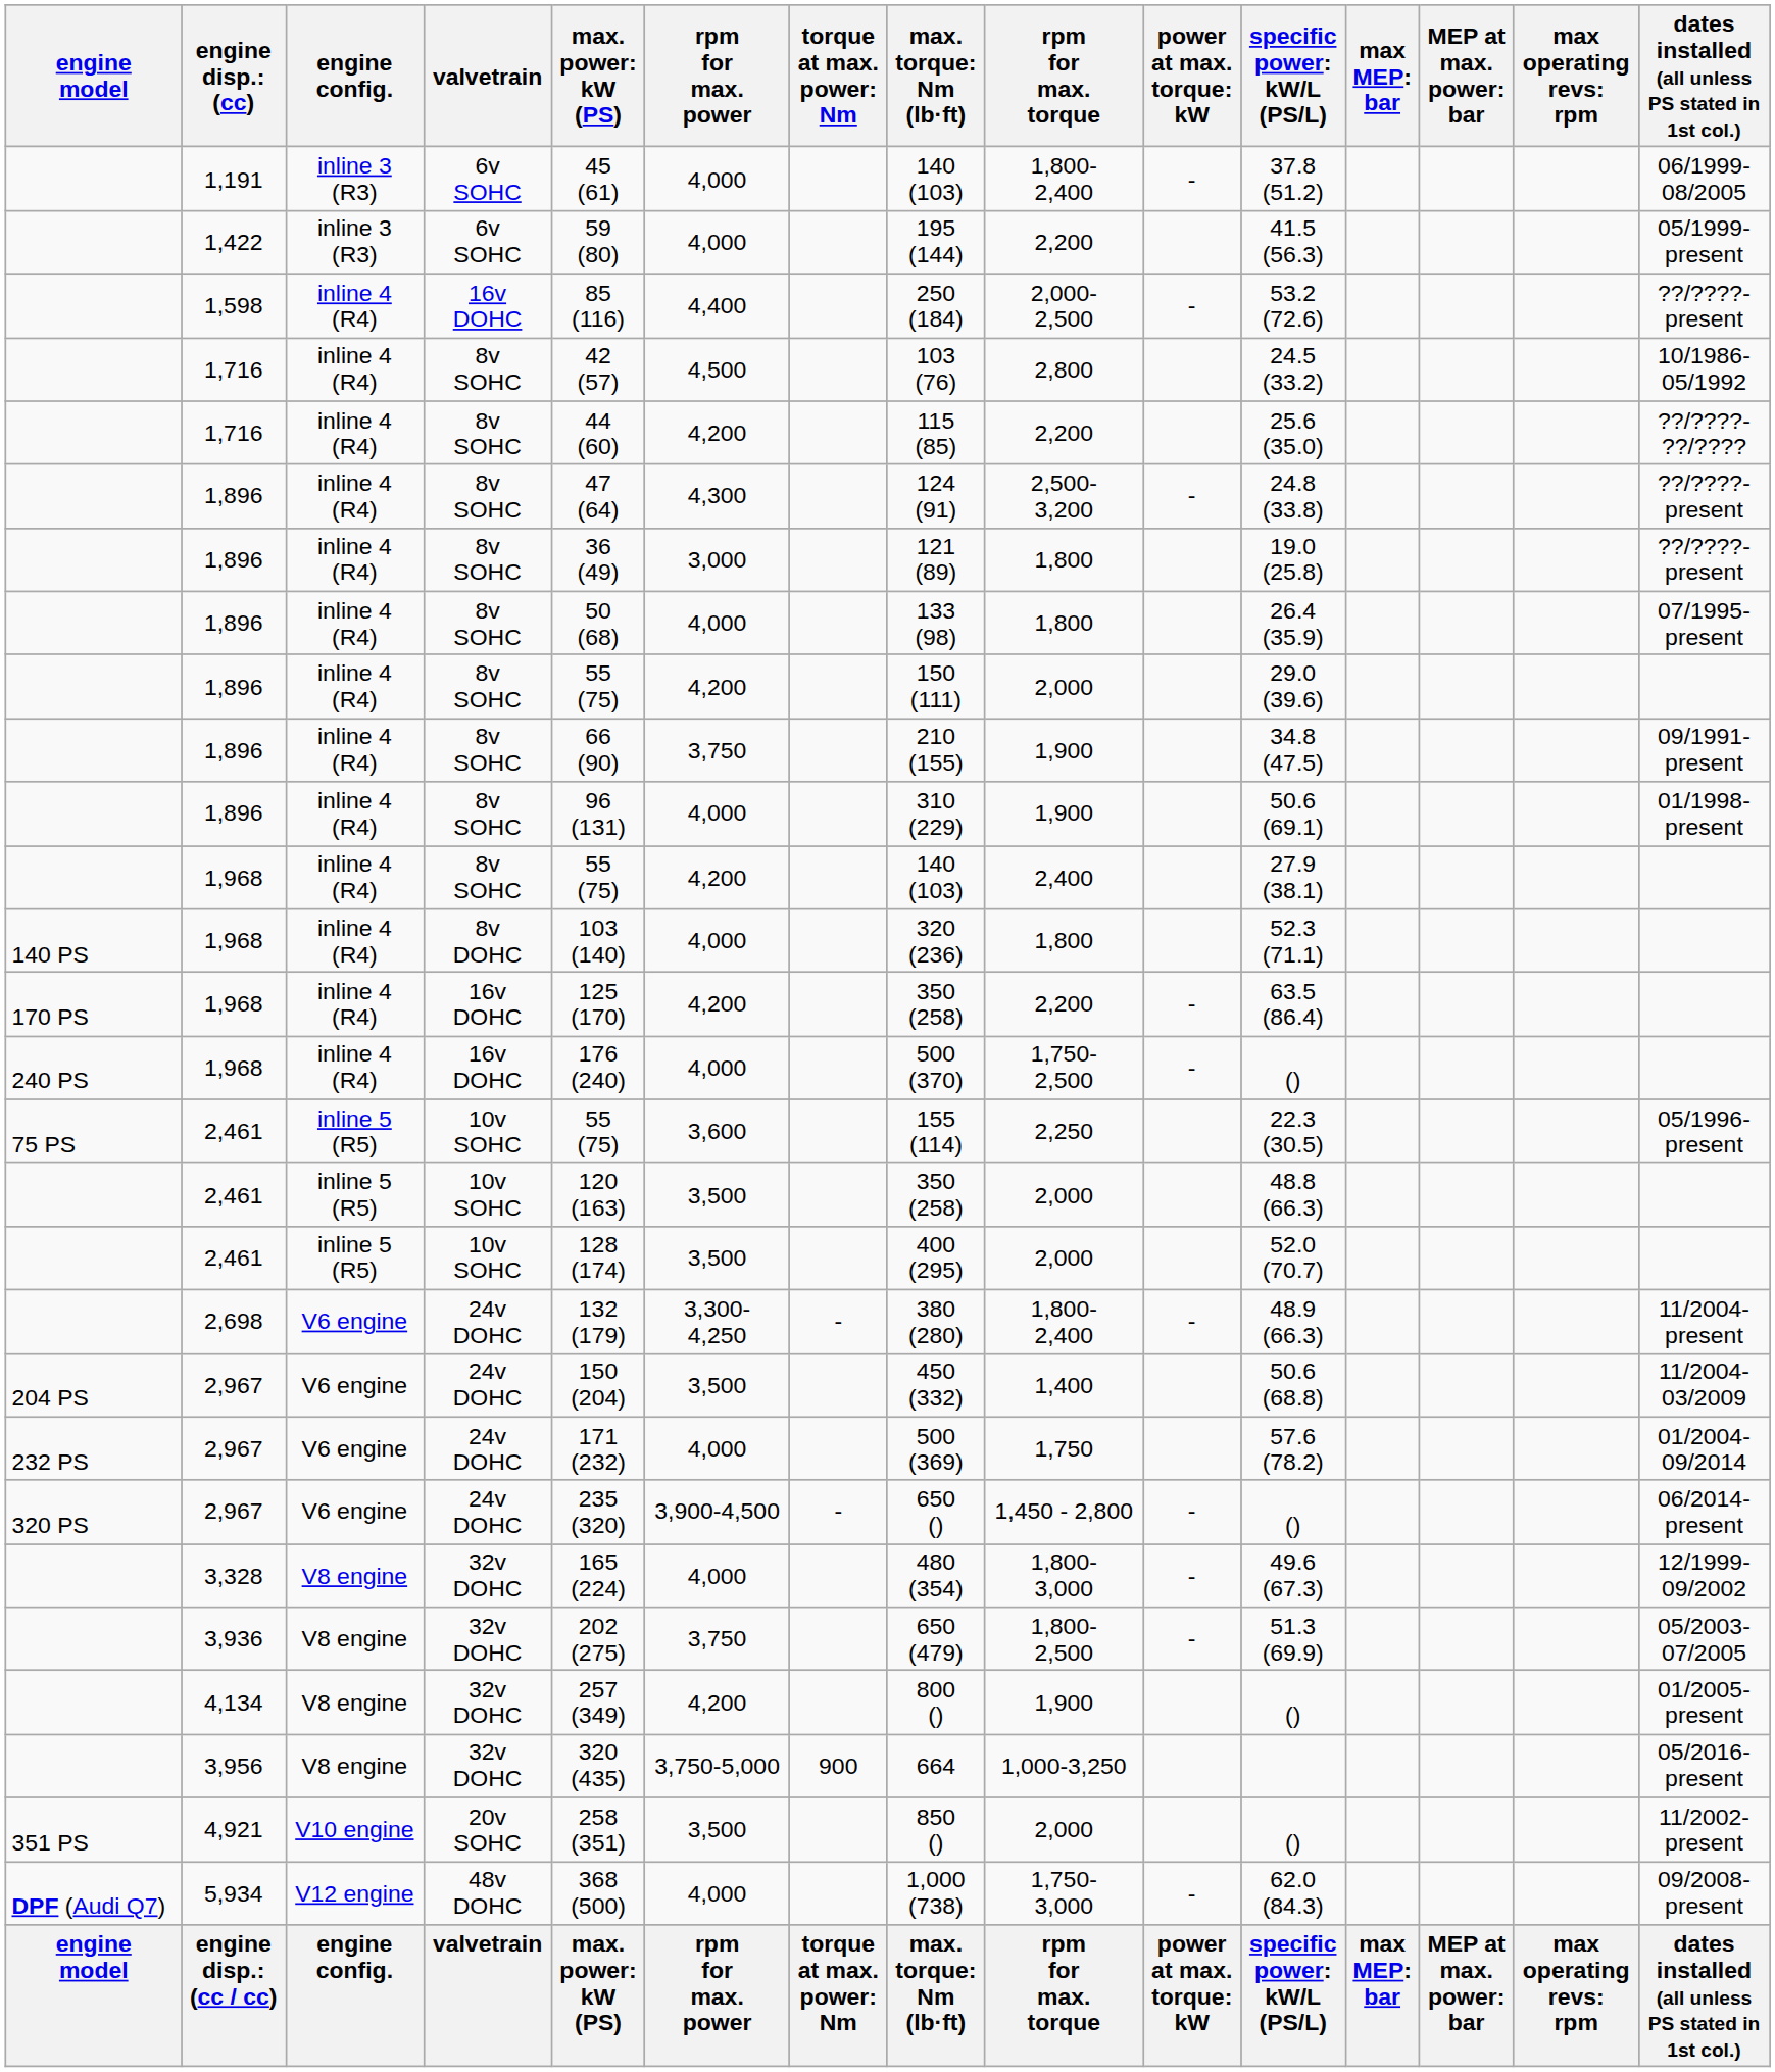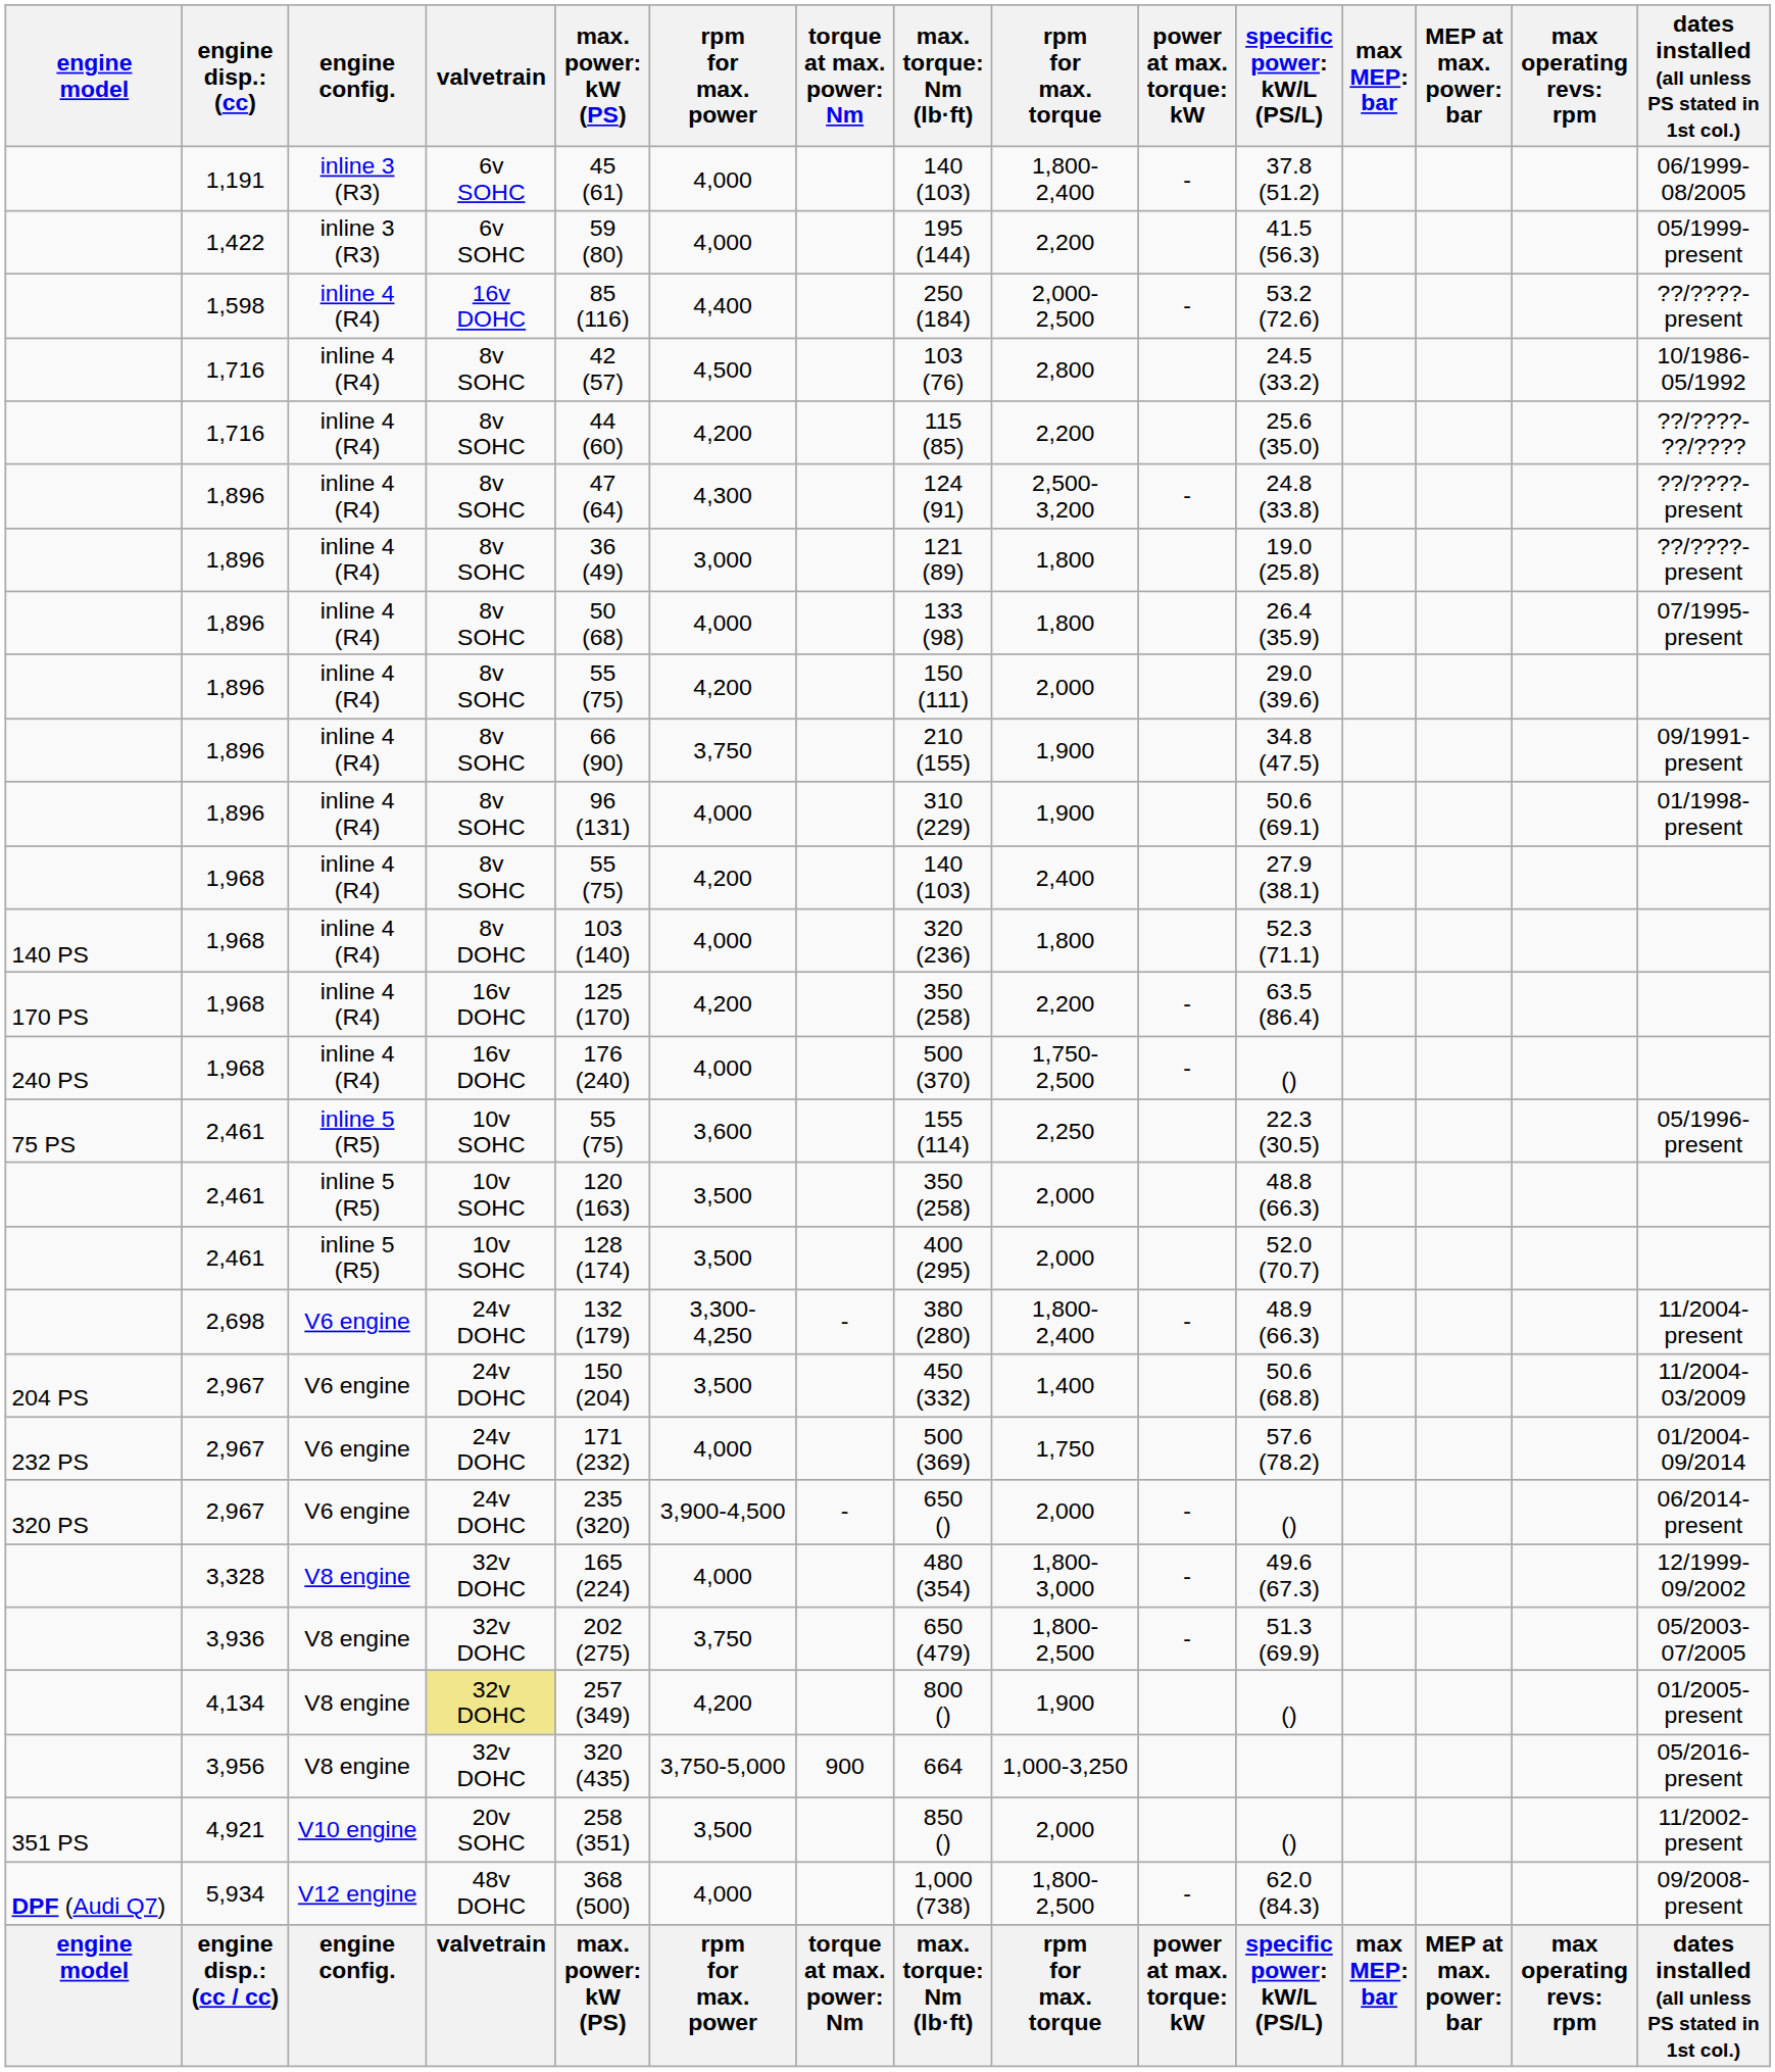320 PS / 2,967 | rpm for max. torque: 1,450 - 2,800 -> 2,000
4,134 | valvetrain: no background -> khaki background
5,934 | rpm for max. torque: 1,750- 3,000 -> 1,800- 2,500
